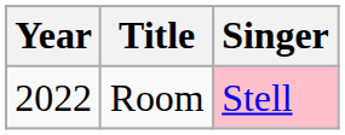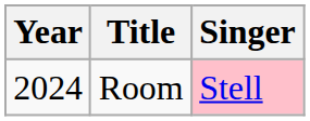Room | Year: 2022 -> 2024
